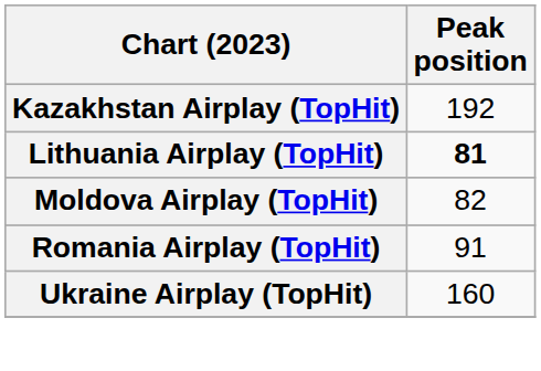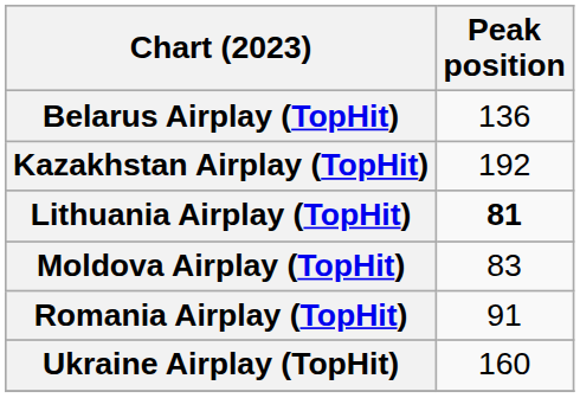+ row: Belarus Airplay (TopHit) | 136
Moldova Airplay (TopHit) | Peak position: 82 -> 83
